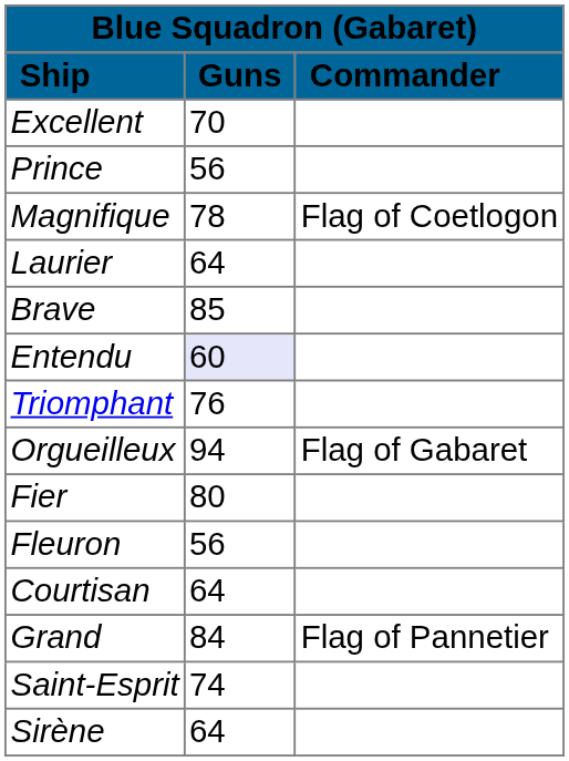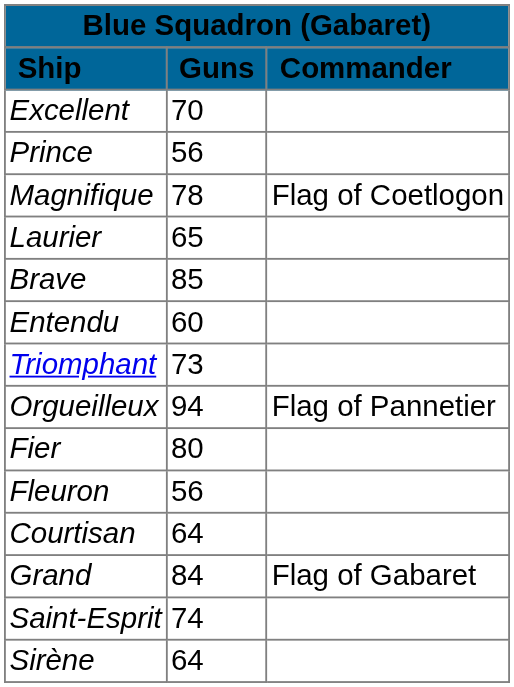Laurier | Guns: 64 -> 65
Entendu | Guns: lavender background -> no background
Triomphant | Guns: 76 -> 73
Orgueilleux | Commander: Flag of Gabaret -> Flag of Pannetier
Grand | Commander: Flag of Pannetier -> Flag of Gabaret
